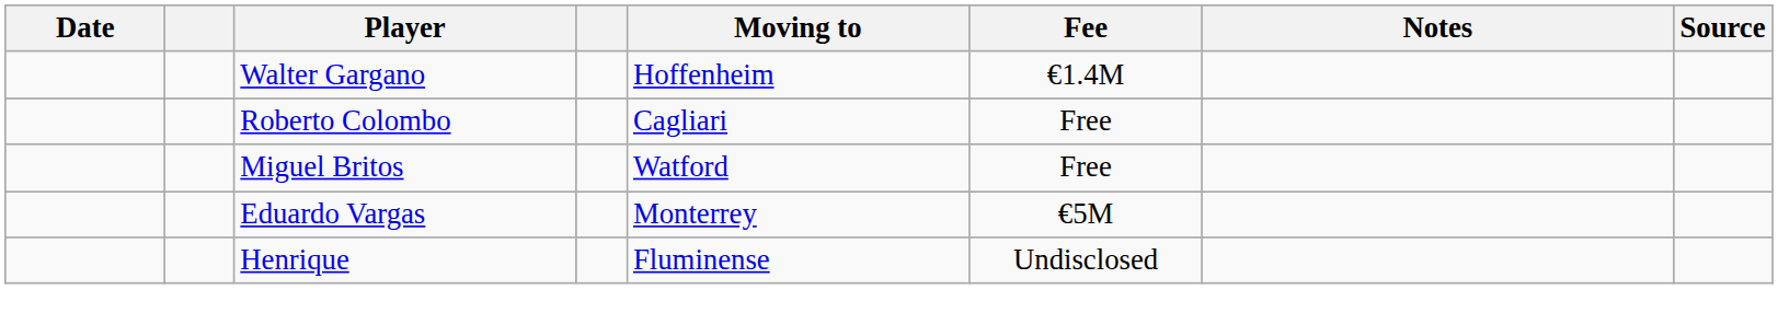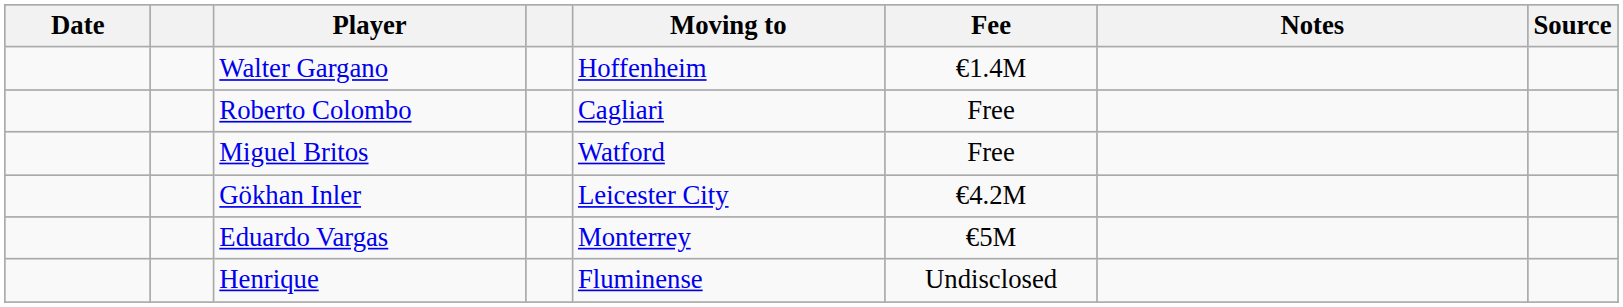+ row: Gökhan Inler | Leicester City | €4.2M
